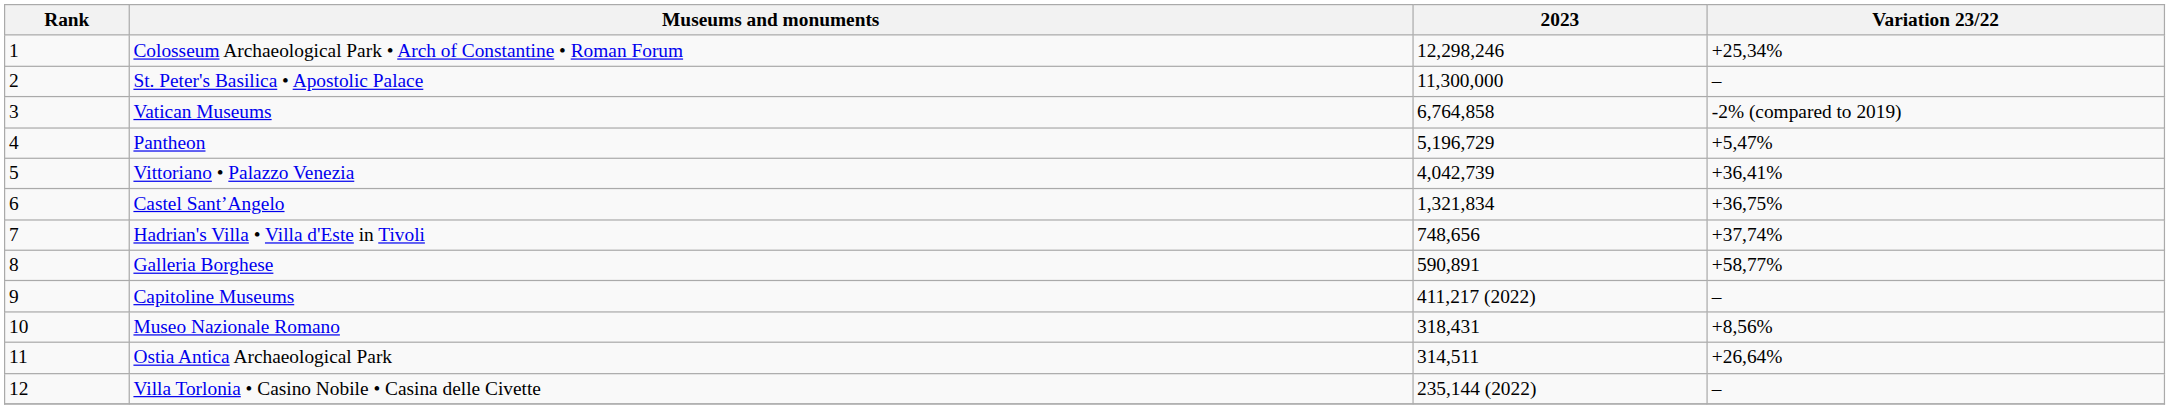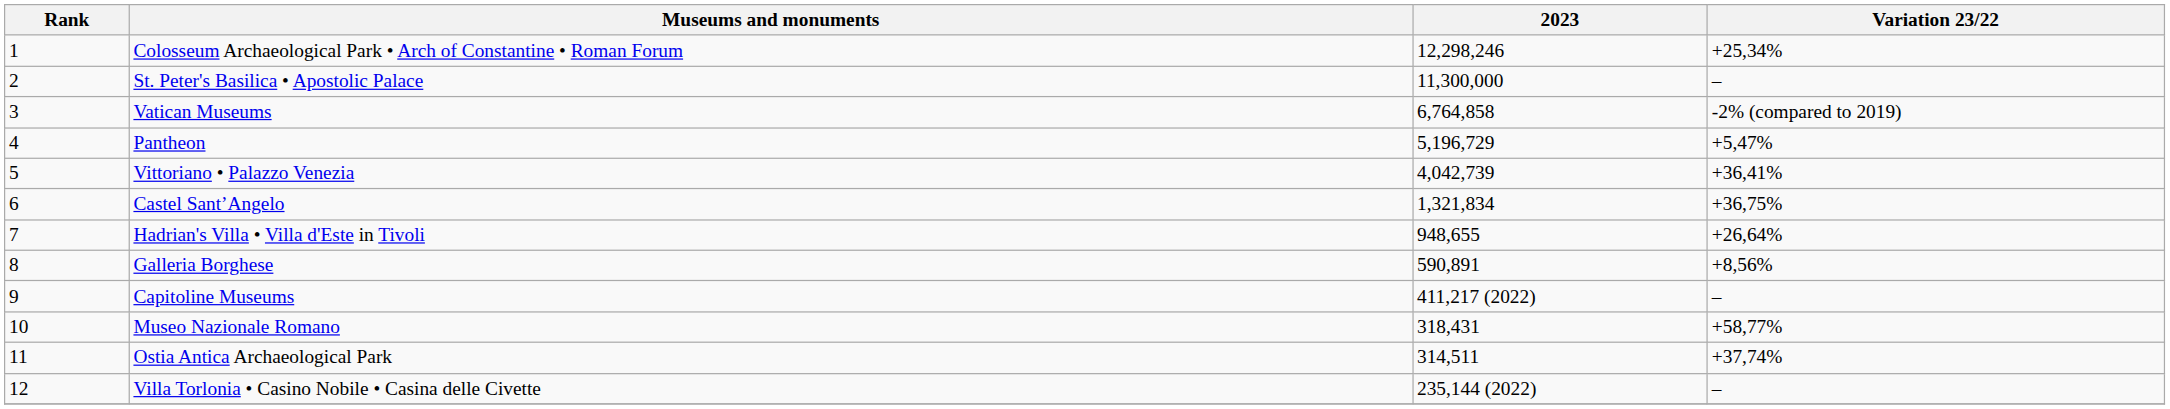Hadrian's Villa • Villa d'Este in Tivoli | 2023: 748,656 -> 948,655
Hadrian's Villa • Villa d'Este in Tivoli | Variation 23/22: +37,74% -> +26,64%
Galleria Borghese | Variation 23/22: +58,77% -> +8,56%
Museo Nazionale Romano | Variation 23/22: +8,56% -> +58,77%
Ostia Antica Archaeological Park | Variation 23/22: +26,64% -> +37,74%
